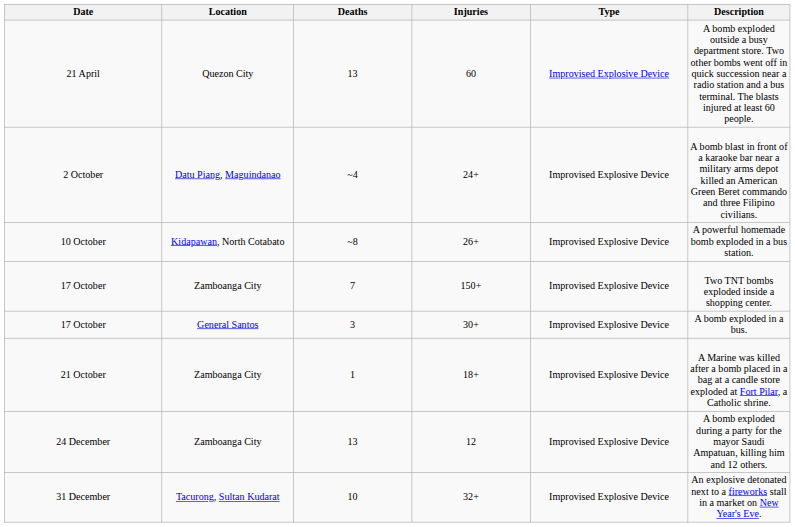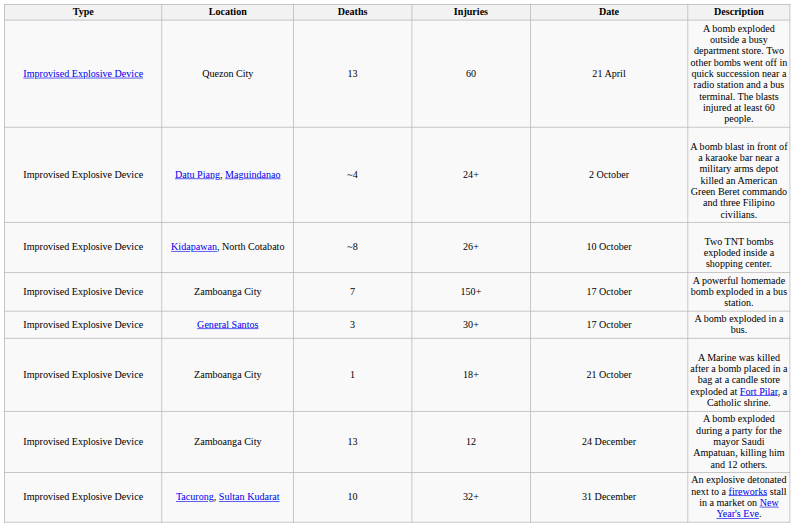columns swapped: Date <-> Type
26+ | Description: A powerful homemade bomb exploded in a bus station. -> Two TNT bombs exploded inside a shopping center.
150+ | Description: Two TNT bombs exploded inside a shopping center. -> A powerful homemade bomb exploded in a bus station.
